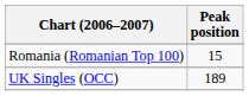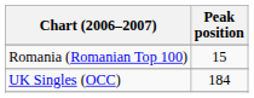UK Singles (OCC) | Peak position: 189 -> 184
